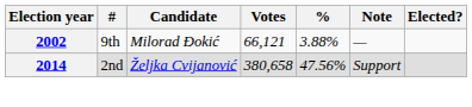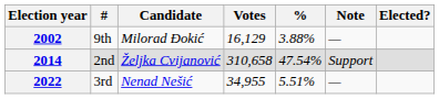2002 | Votes: 66,121 -> 16,129
2014 | Votes: 380,658 -> 310,658
2014 | %: 47.56% -> 47.54%
+ row: 2022 | 3rd | Nenad Nešić | 34,955 | 5.51% | —
